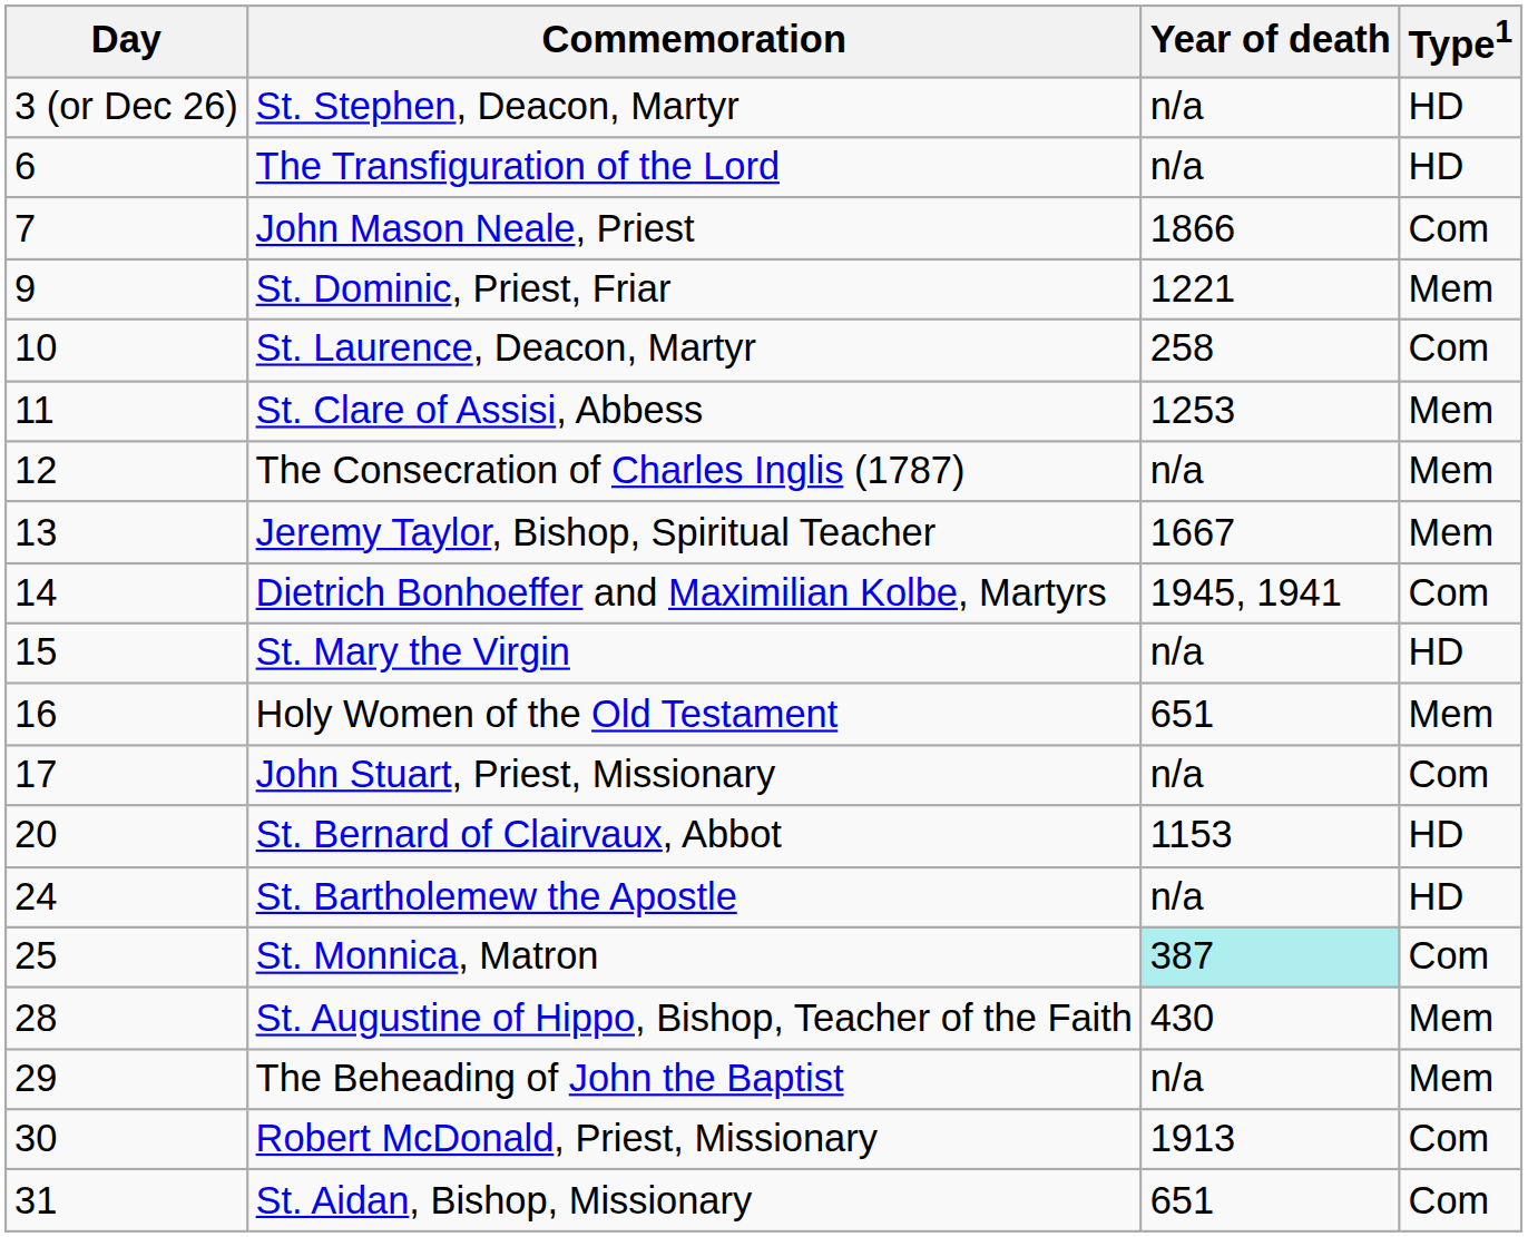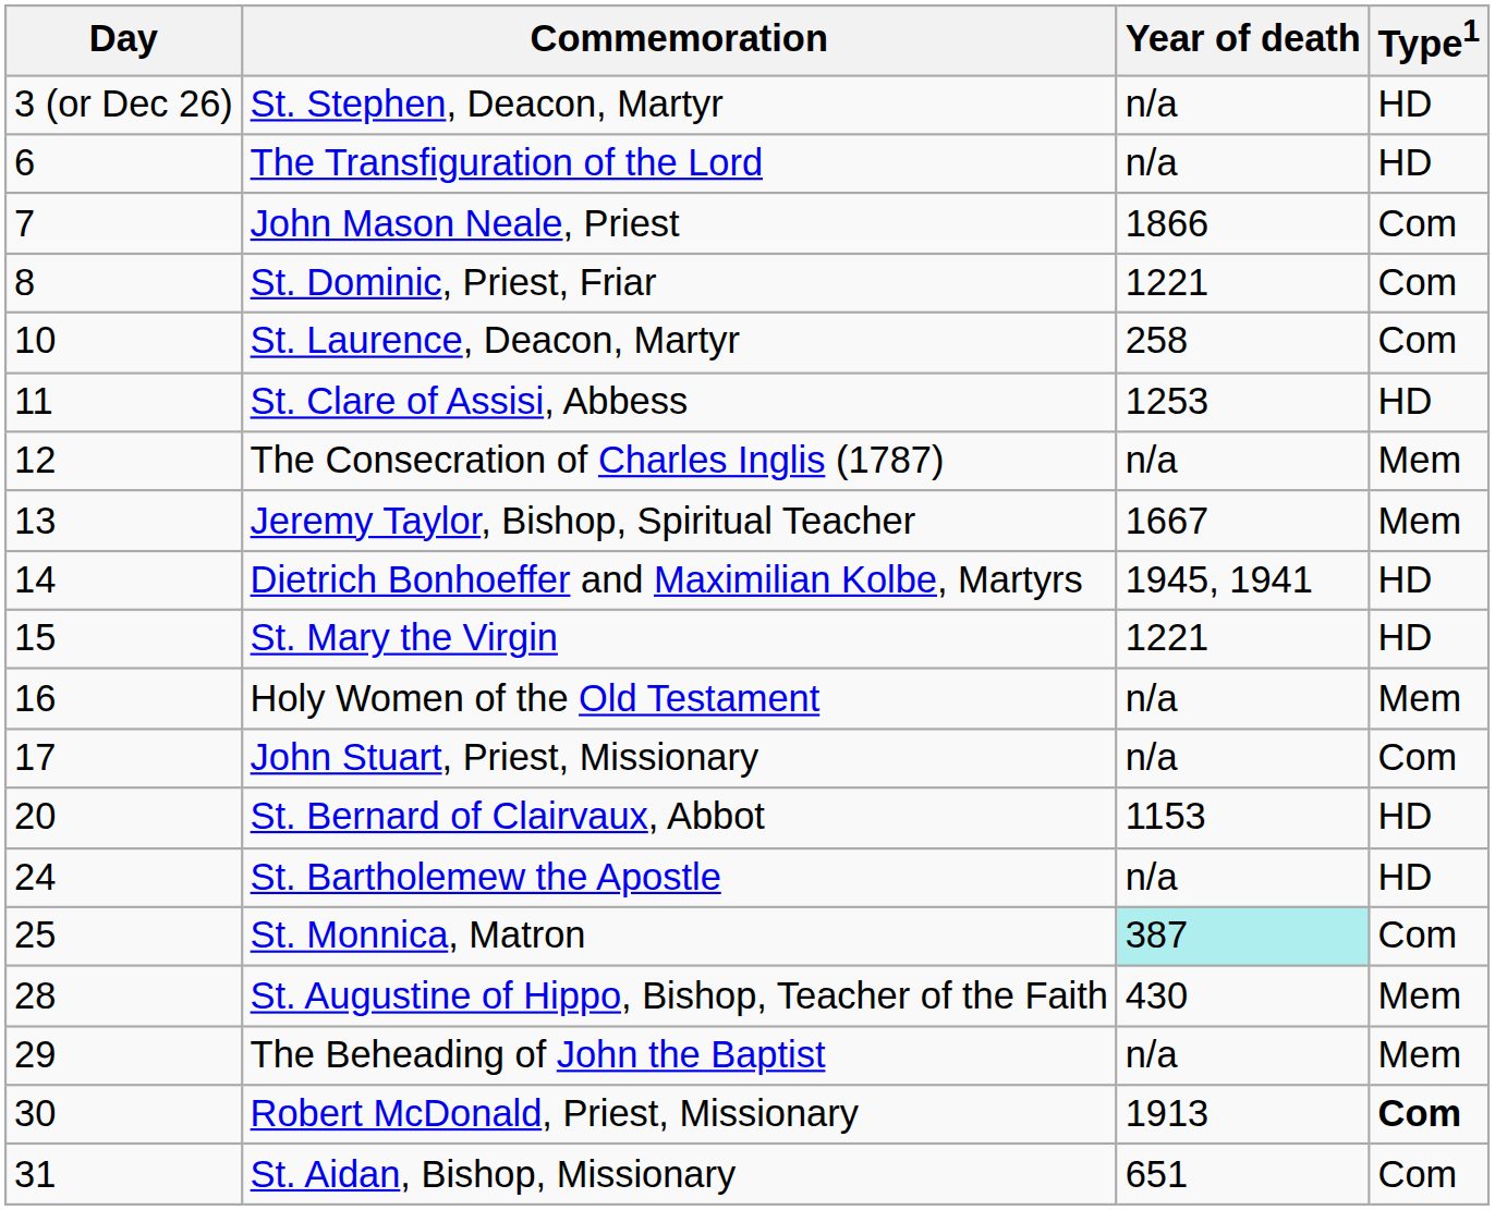St. Dominic, Priest, Friar | Day: 9 -> 8
St. Dominic, Priest, Friar | Type1: Mem -> Com
St. Clare of Assisi, Abbess | Type1: Mem -> HD
Dietrich Bonhoeffer and Maximilian Kolbe, Martyrs | Type1: Com -> HD
St. Mary the Virgin | Year of death: n/a -> 1221
Holy Women of the Old Testament | Year of death: 651 -> n/a
Robert McDonald, Priest, Missionary | Type1: normal -> bold
